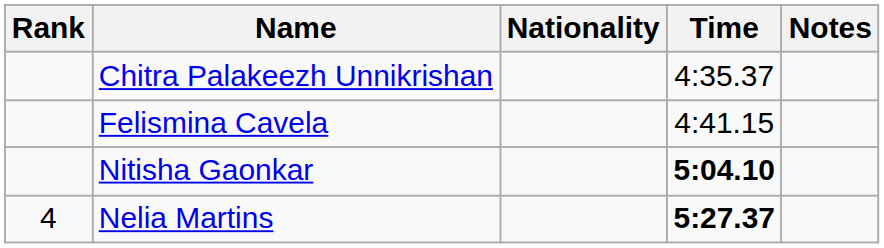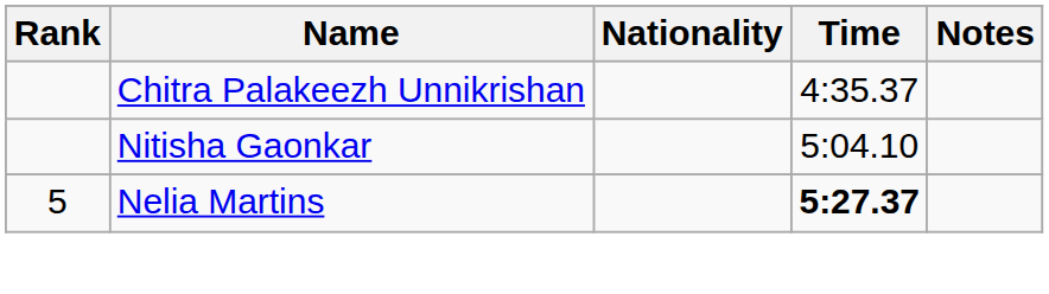- row: Felismina Cavela | 4:41.15
Nitisha Gaonkar | Time: bold -> normal
Nelia Martins | Rank: 4 -> 5
